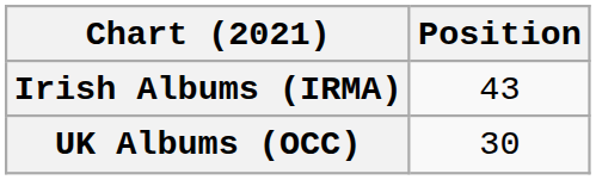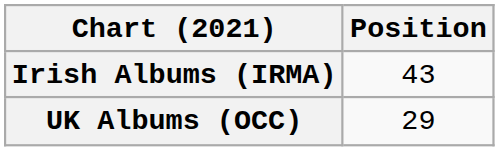UK Albums (OCC) | Position: 30 -> 29
